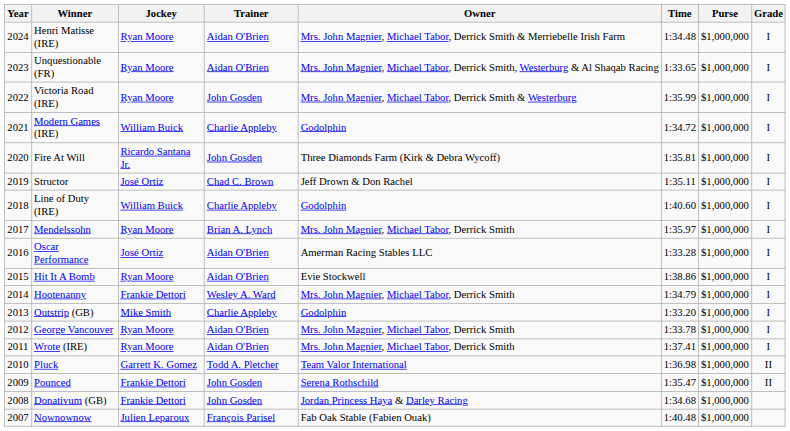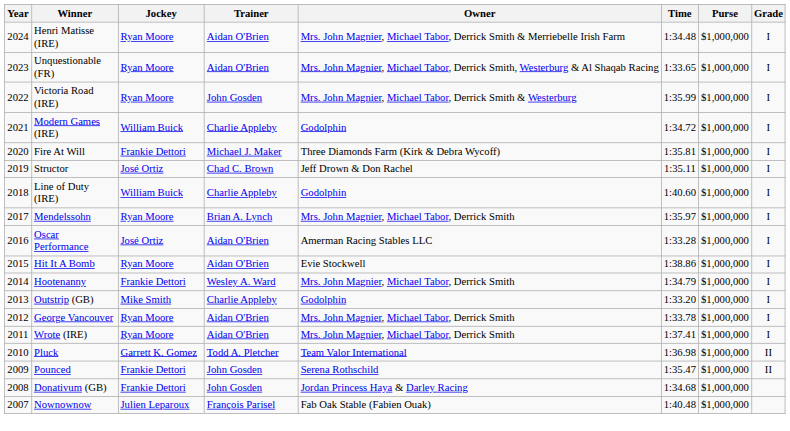Fire At Will | Jockey: Ricardo Santana Jr. -> Frankie Dettori
Fire At Will | Trainer: John Gosden -> Michael J. Maker
